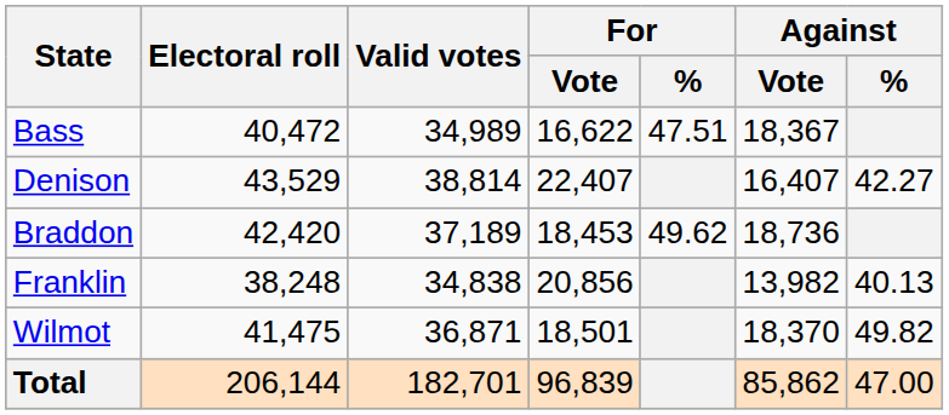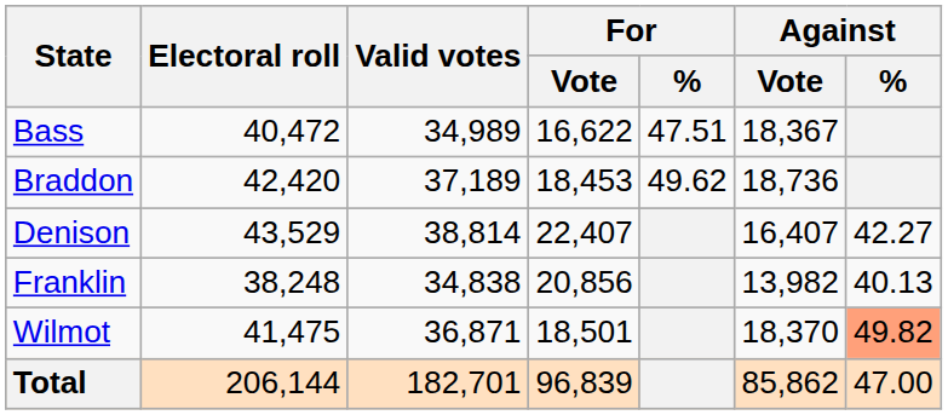rows swapped: Braddon <-> Denison
Wilmot | Against / %: no background -> lightsalmon background
